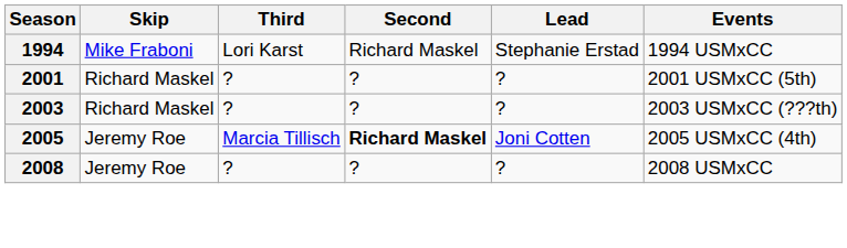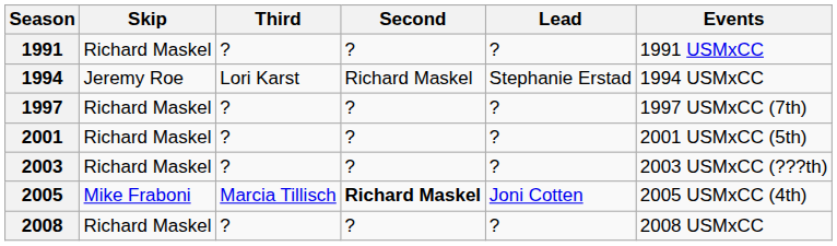+ row: 1991 | Richard Maskel | ? | ? | ? | 1991 USMxCC
1994 | Skip: Mike Fraboni -> Jeremy Roe
+ row: 1997 | Richard Maskel | ? | ? | ? | 1997 USMxCC (7th)
2005 | Skip: Jeremy Roe -> Mike Fraboni
2008 | Skip: Jeremy Roe -> Richard Maskel
